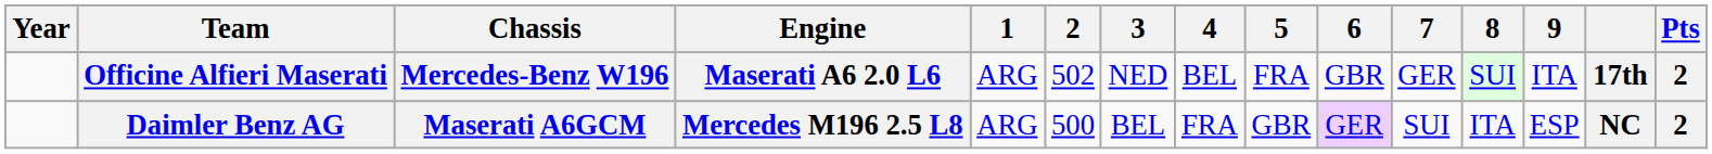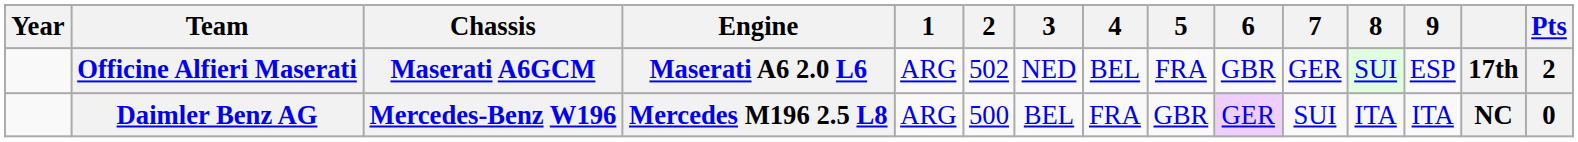Officine Alfieri Maserati | Chassis: Mercedes-Benz W196 -> Maserati A6GCM
Officine Alfieri Maserati | 9: ITA -> ESP
Daimler Benz AG | Chassis: Maserati A6GCM -> Mercedes-Benz W196
Daimler Benz AG | 9: ESP -> ITA
Daimler Benz AG | Pts: 2 -> 0
